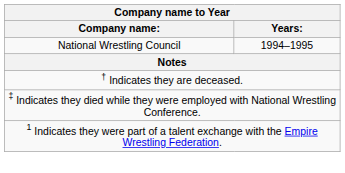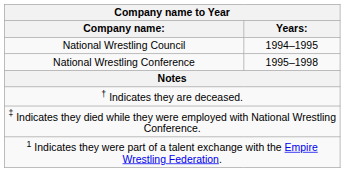+ row: National Wrestling Conference | 1995–1998
